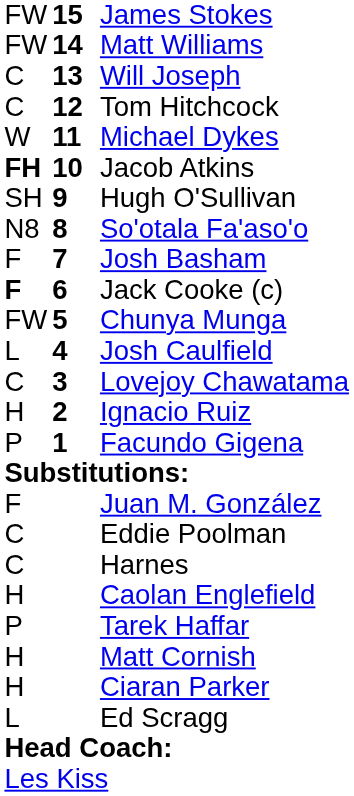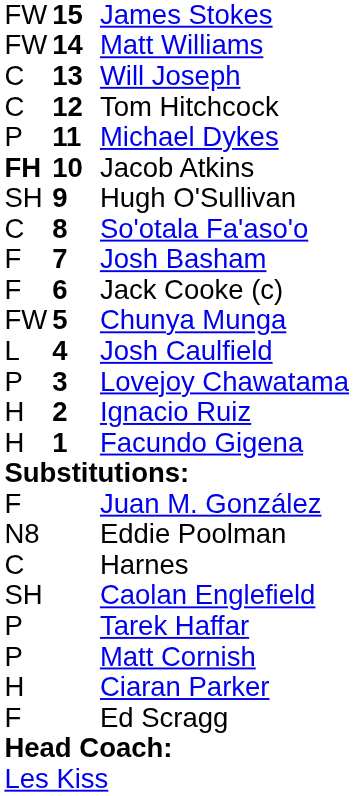Michael Dykes | column 1: W -> P
So'otala Fa'aso'o | column 1: N8 -> C
Jack Cooke (c) | column 1: bold -> normal
Lovejoy Chawatama | column 1: C -> P
Facundo Gigena | column 1: P -> H
Eddie Poolman | column 1: C -> N8
Caolan Englefield | column 1: H -> SH
Matt Cornish | column 1: H -> P
Ed Scragg | column 1: L -> F
